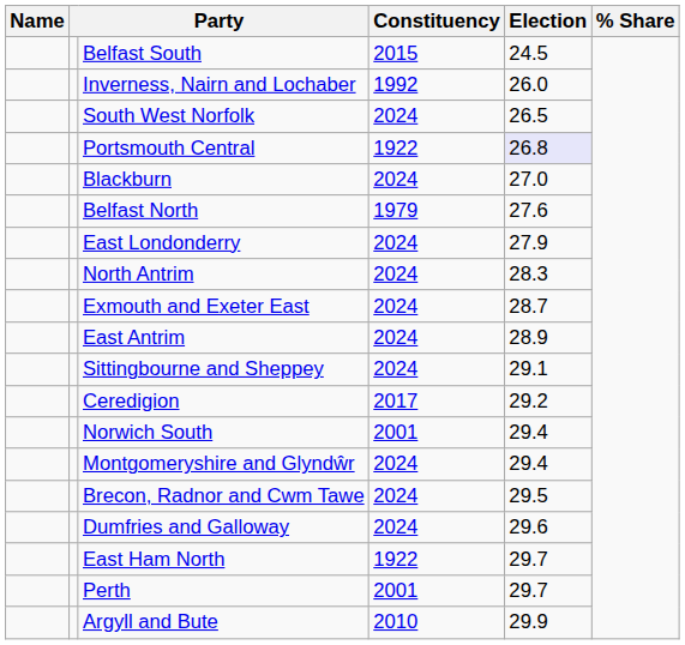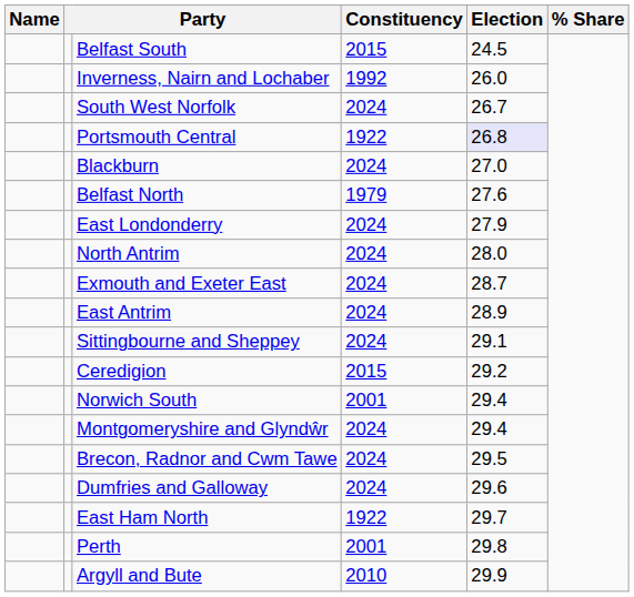South West Norfolk | Election: 26.5 -> 26.7
North Antrim | Election: 28.3 -> 28.0
Ceredigion | Constituency: 2017 -> 2015
Perth | Election: 29.7 -> 29.8
